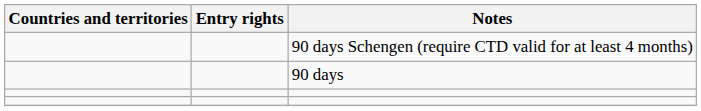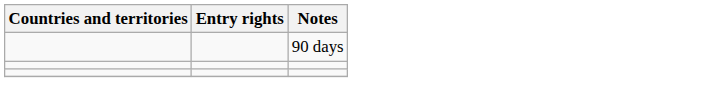- row: 90 days Schengen (require CTD valid for at least 4 months)
